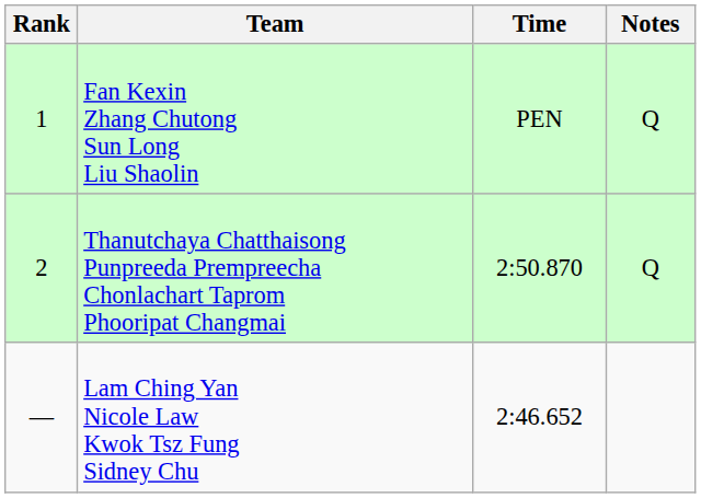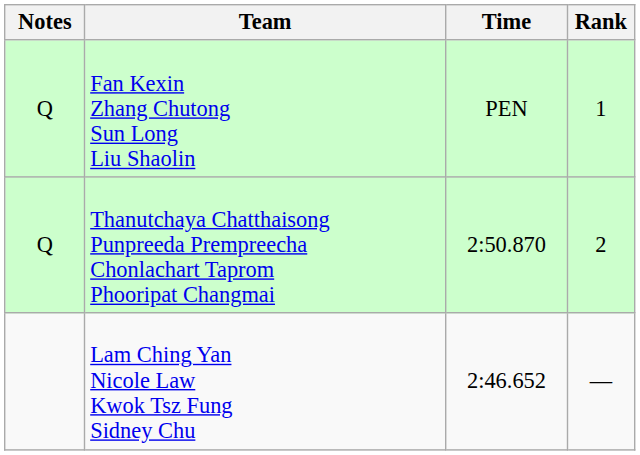columns swapped: Rank <-> Notes
